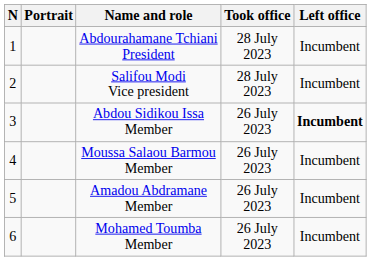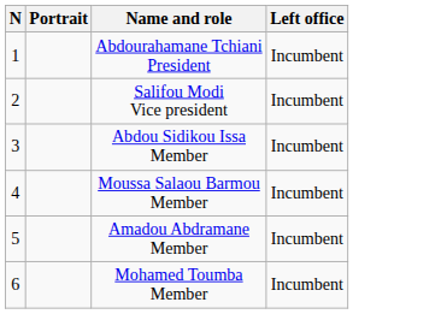- column: Took office | 28 July 2023 | 28 July 2023 | 26 July 2023 | 26 July 2023 | 26 July 2023 | 26 July 2023
Abdou Sidikou Issa Member | Left office: bold -> normal
